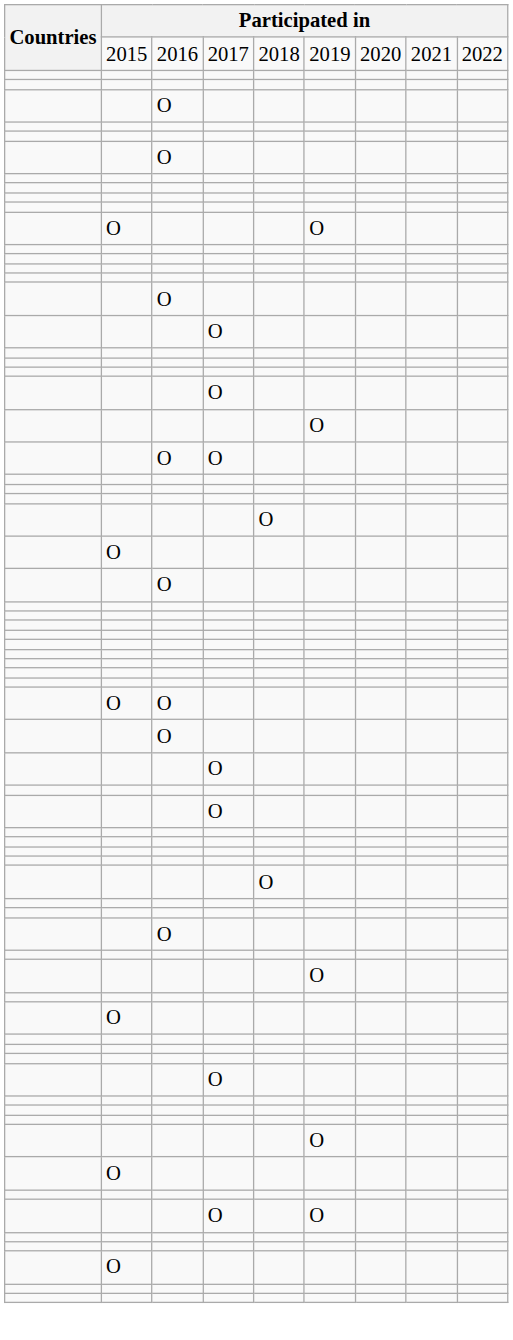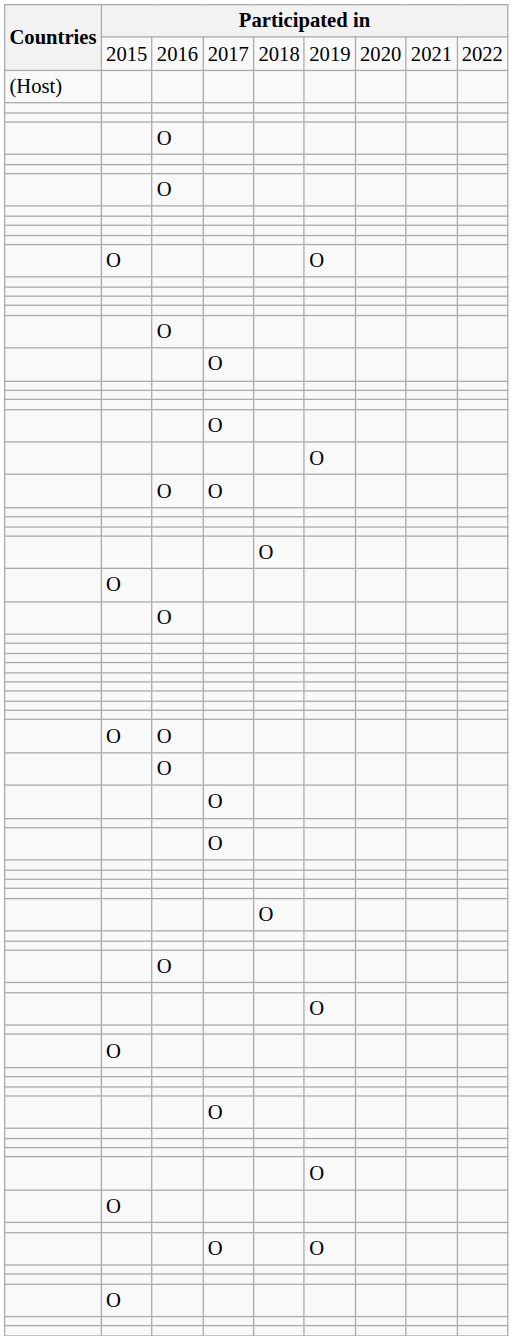+ row: (Host)
